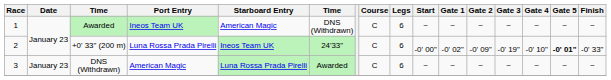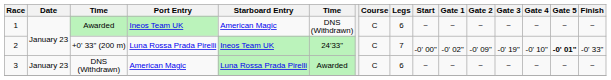+0' 33" (200 m) | Legs: 6 -> 7
